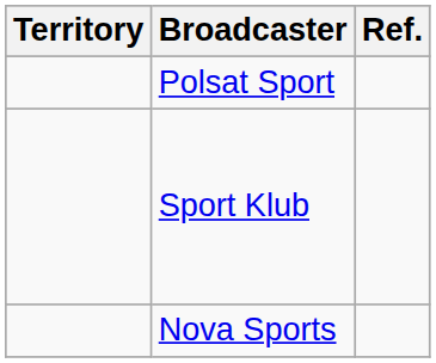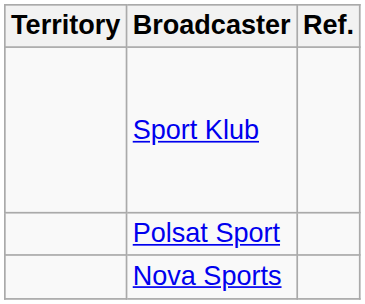rows swapped: Sport Klub <-> Polsat Sport
